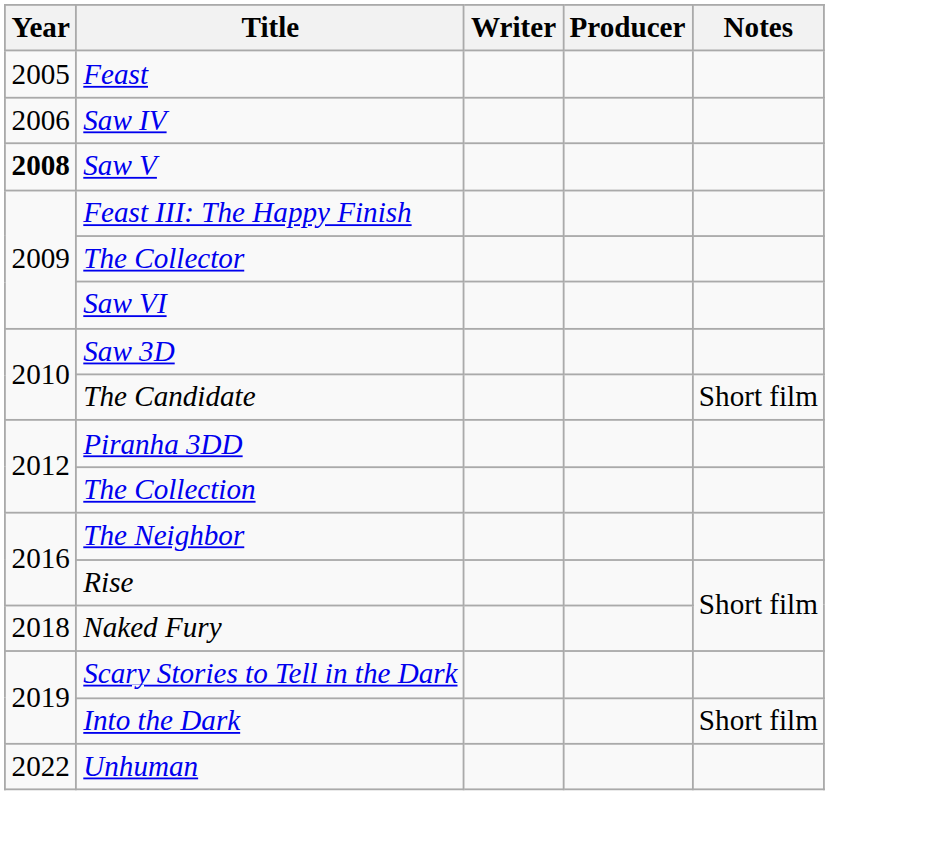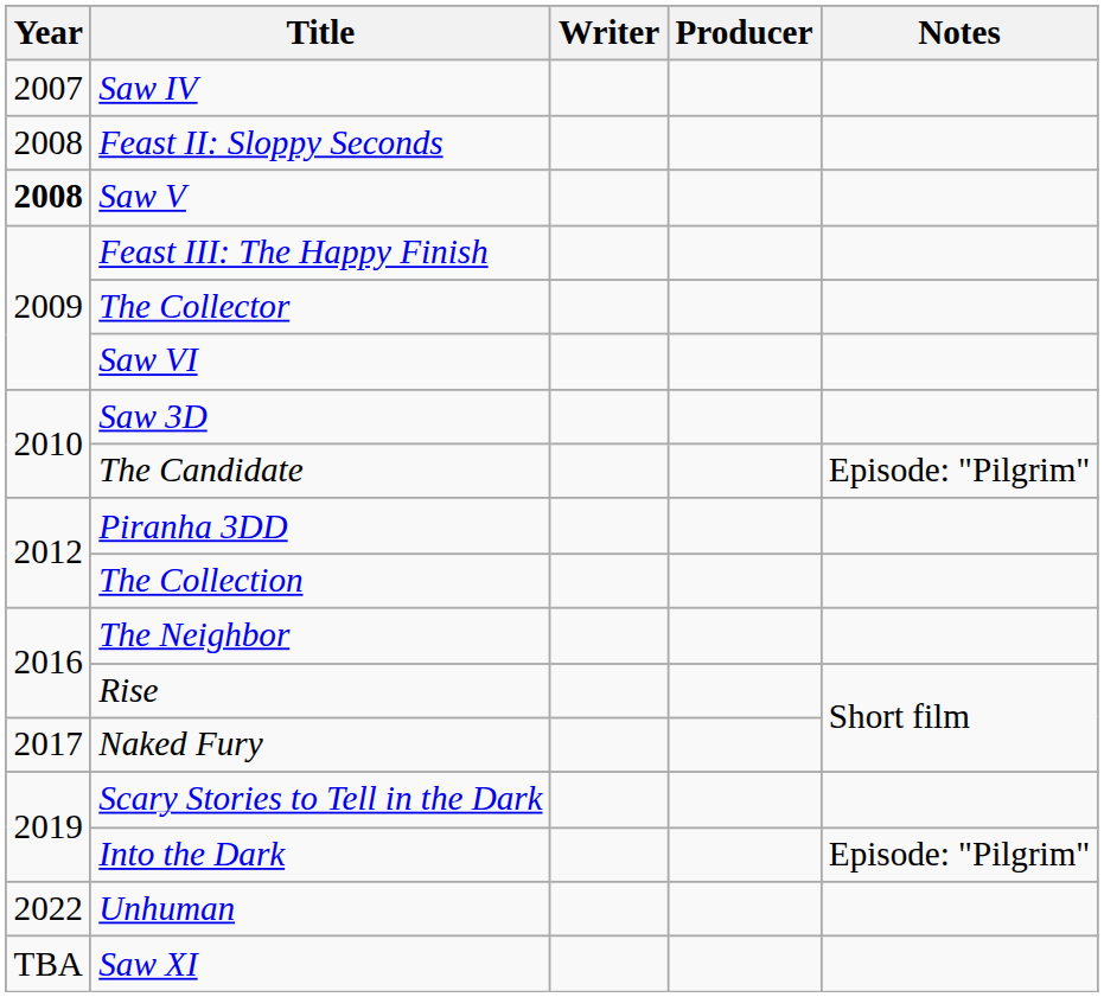- row: 2005 | Feast
Saw IV | Year: 2006 -> 2007
+ row: 2008 | Feast II: Sloppy Seconds
The Candidate | Notes: Short film -> Episode: "Pilgrim"
Naked Fury | Year: 2018 -> 2017
Into the Dark | Notes: Short film -> Episode: "Pilgrim"
+ row: TBA | Saw XI
